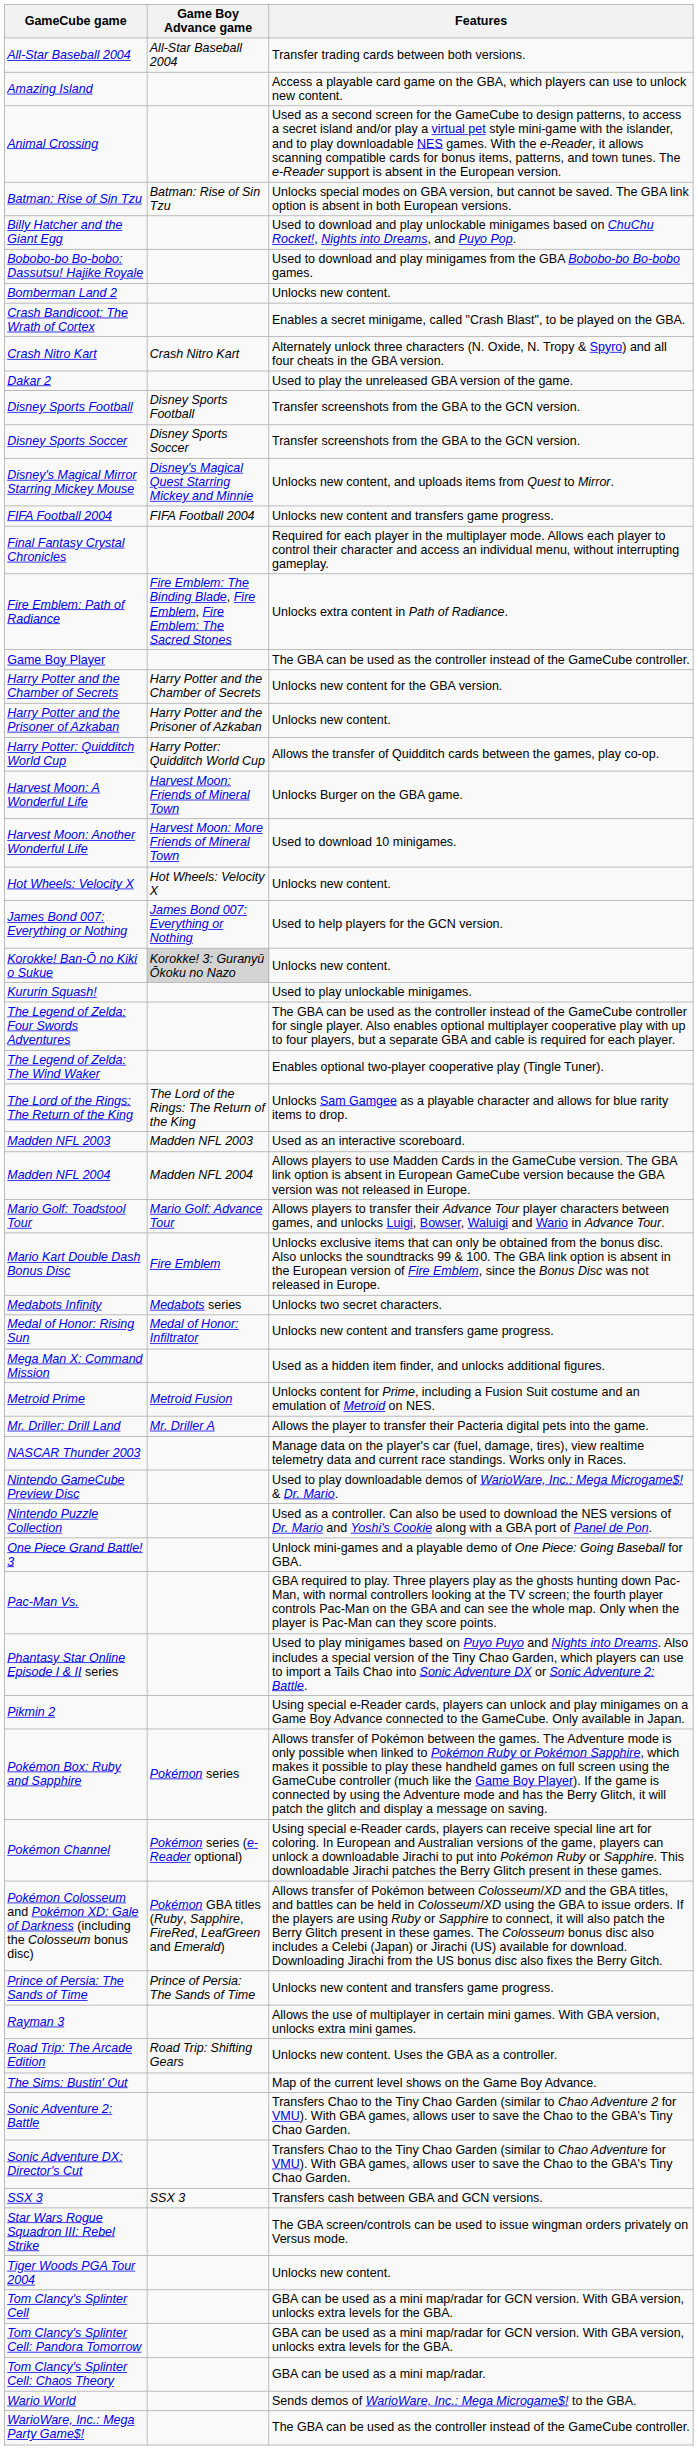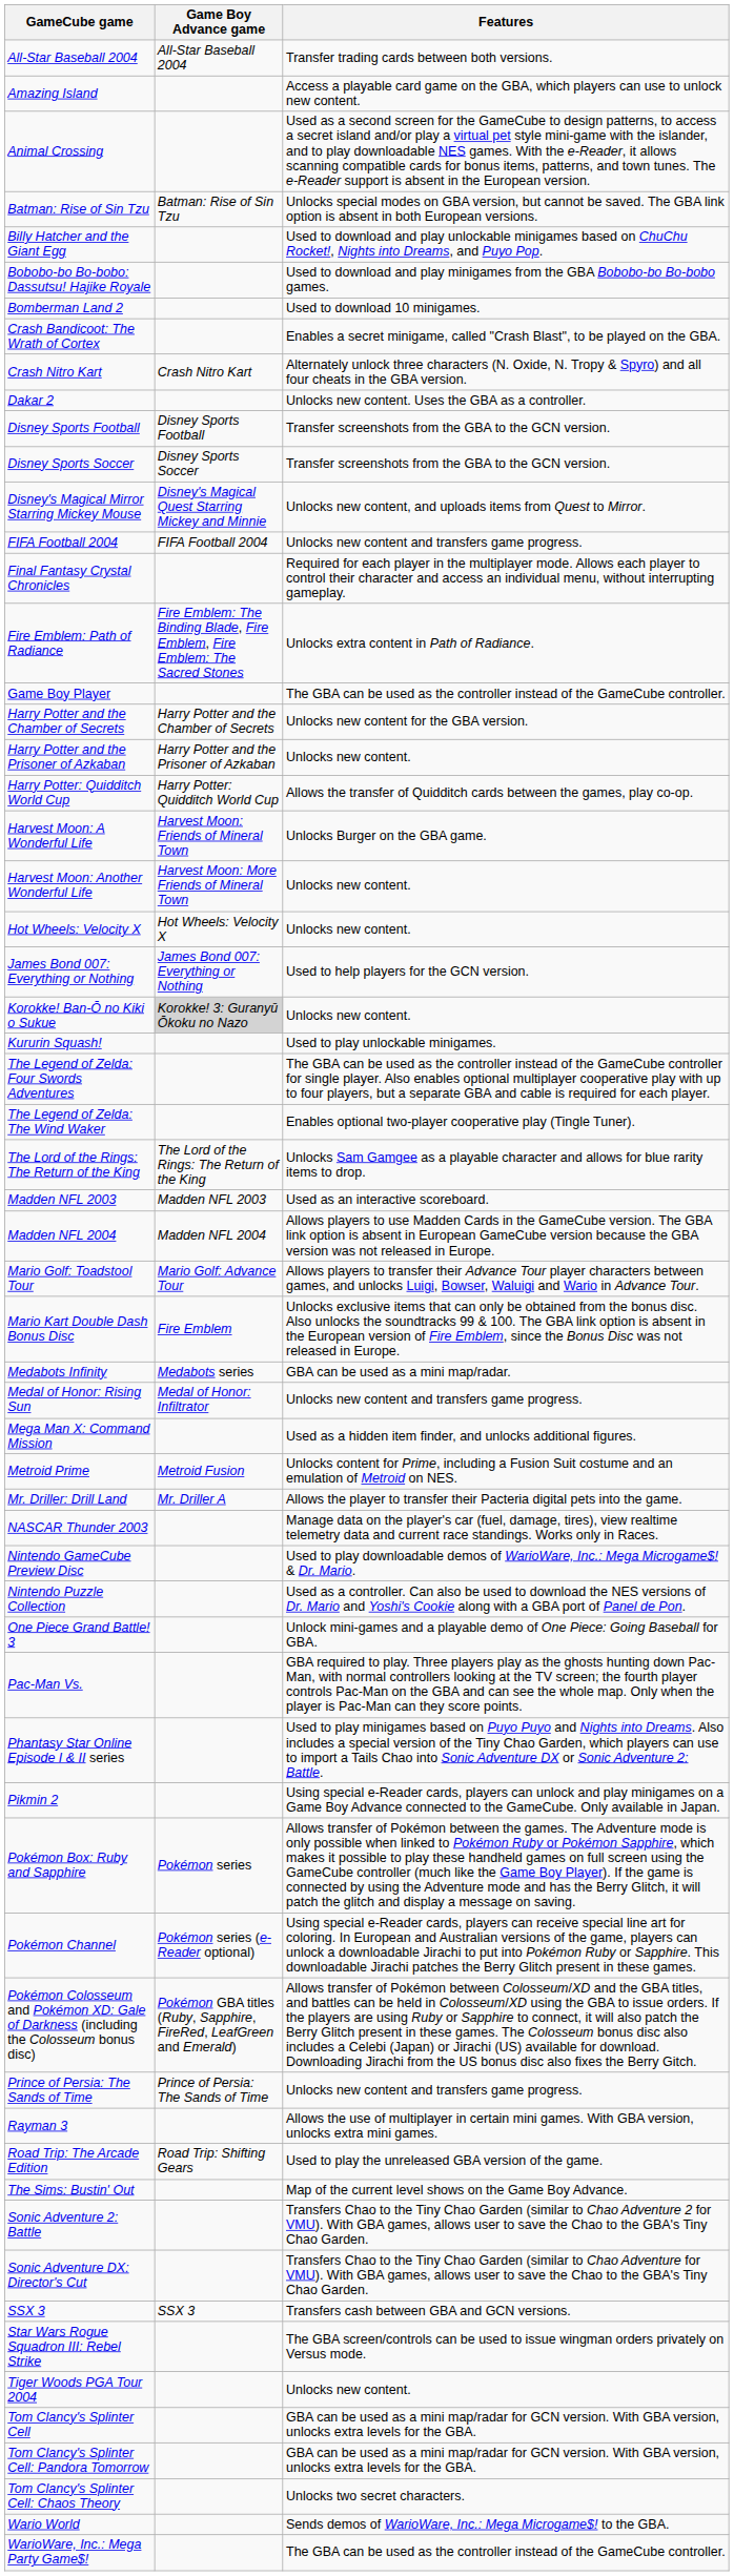Bomberman Land 2 | Features: Unlocks new content. -> Used to download 10 minigames.
Dakar 2 | Features: Used to play the unreleased GBA version of the game. -> Unlocks new content. Uses the GBA as a controller.
Harvest Moon: Another Wonderful Life | Features: Used to download 10 minigames. -> Unlocks new content.
Medabots Infinity | Features: Unlocks two secret characters. -> GBA can be used as a mini map/radar.
Road Trip: The Arcade Edition | Features: Unlocks new content. Uses the GBA as a controller. -> Used to play the unreleased GBA version of the game.
Tom Clancy's Splinter Cell: Chaos Theory | Features: GBA can be used as a mini map/radar. -> Unlocks two secret characters.
